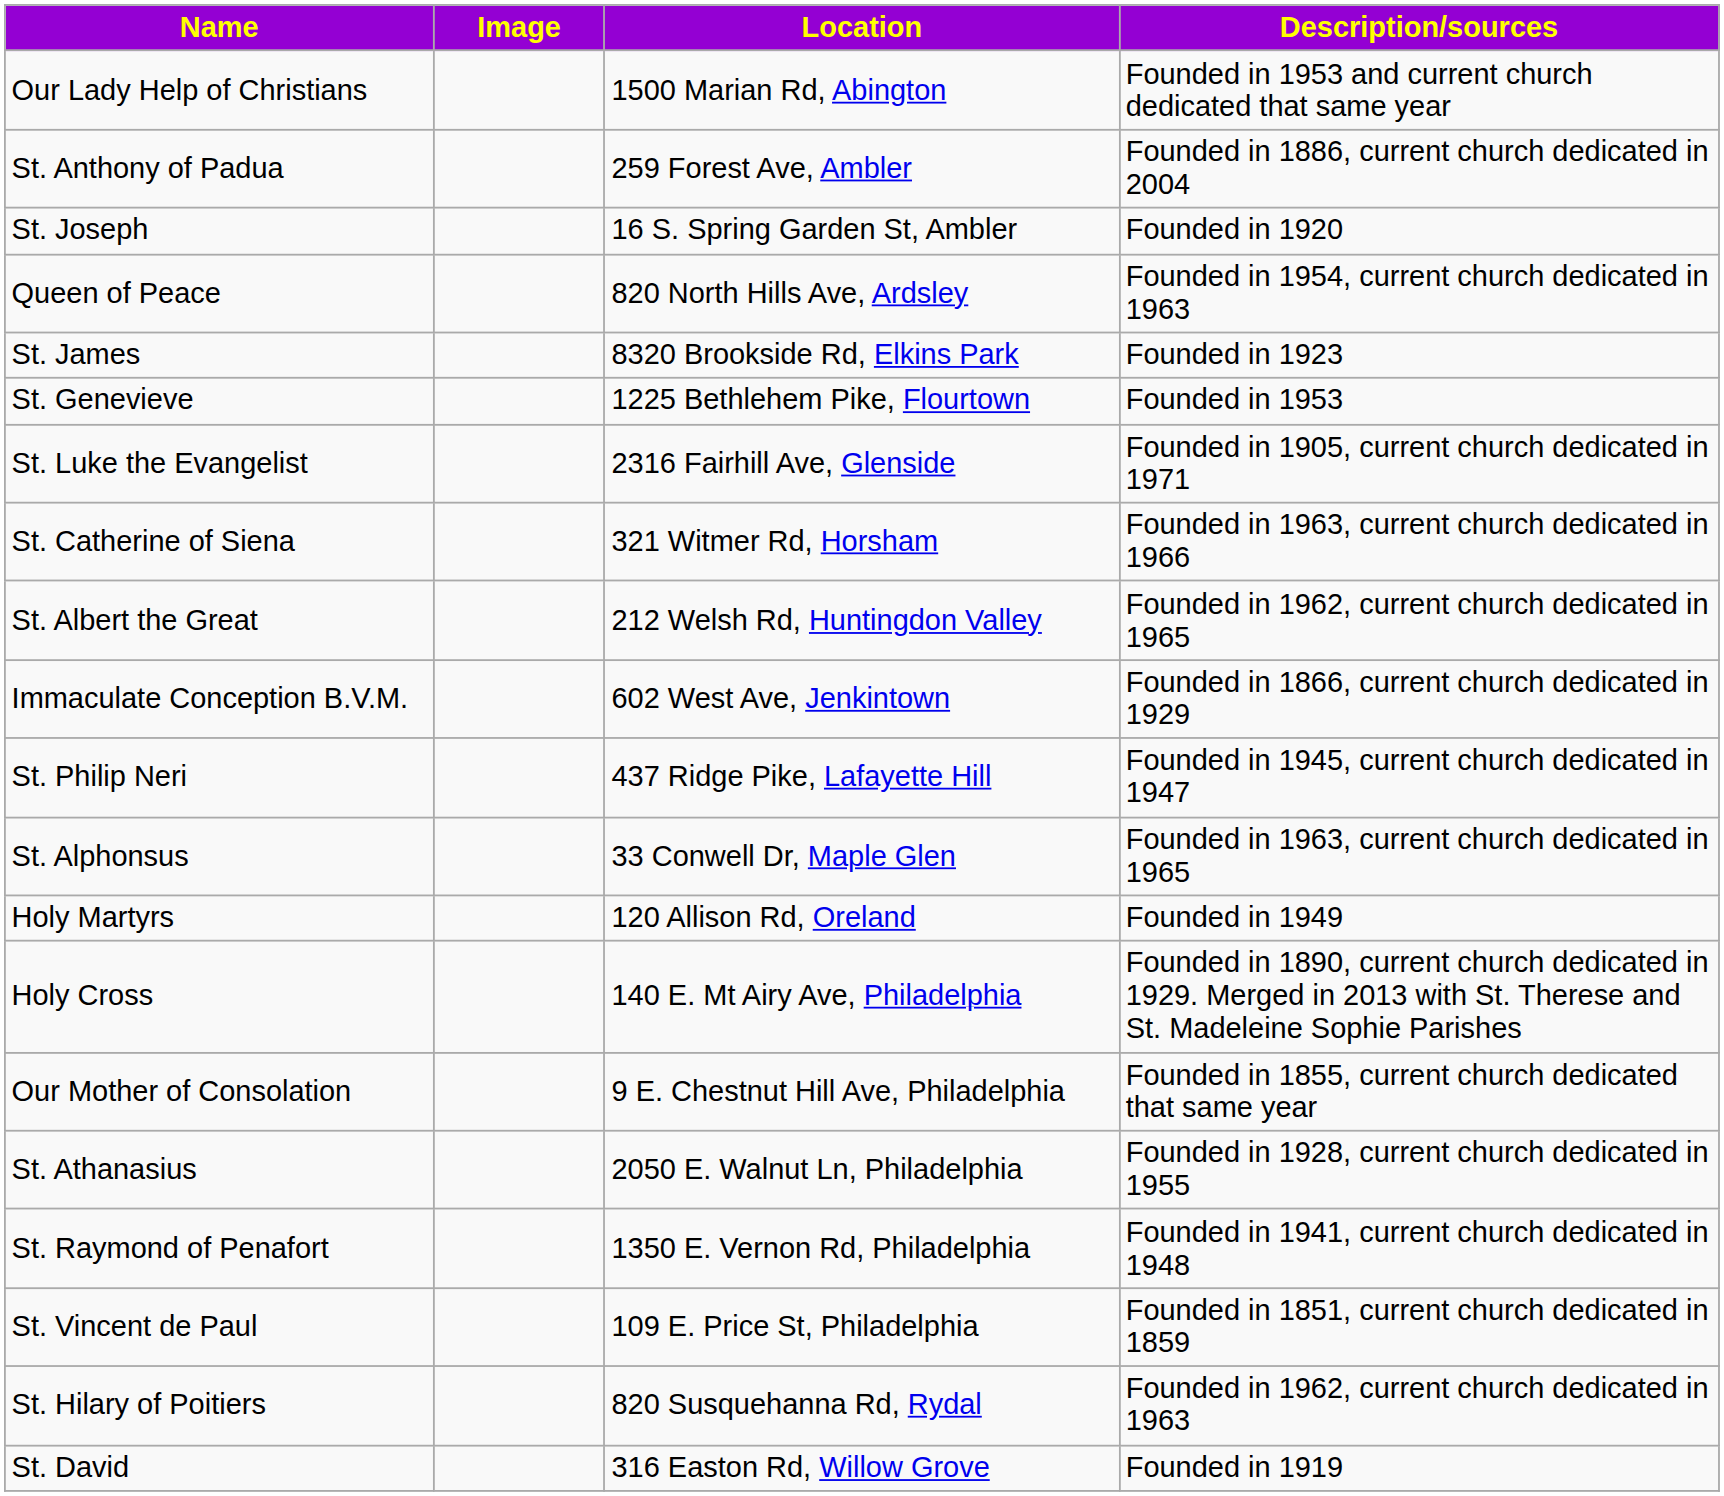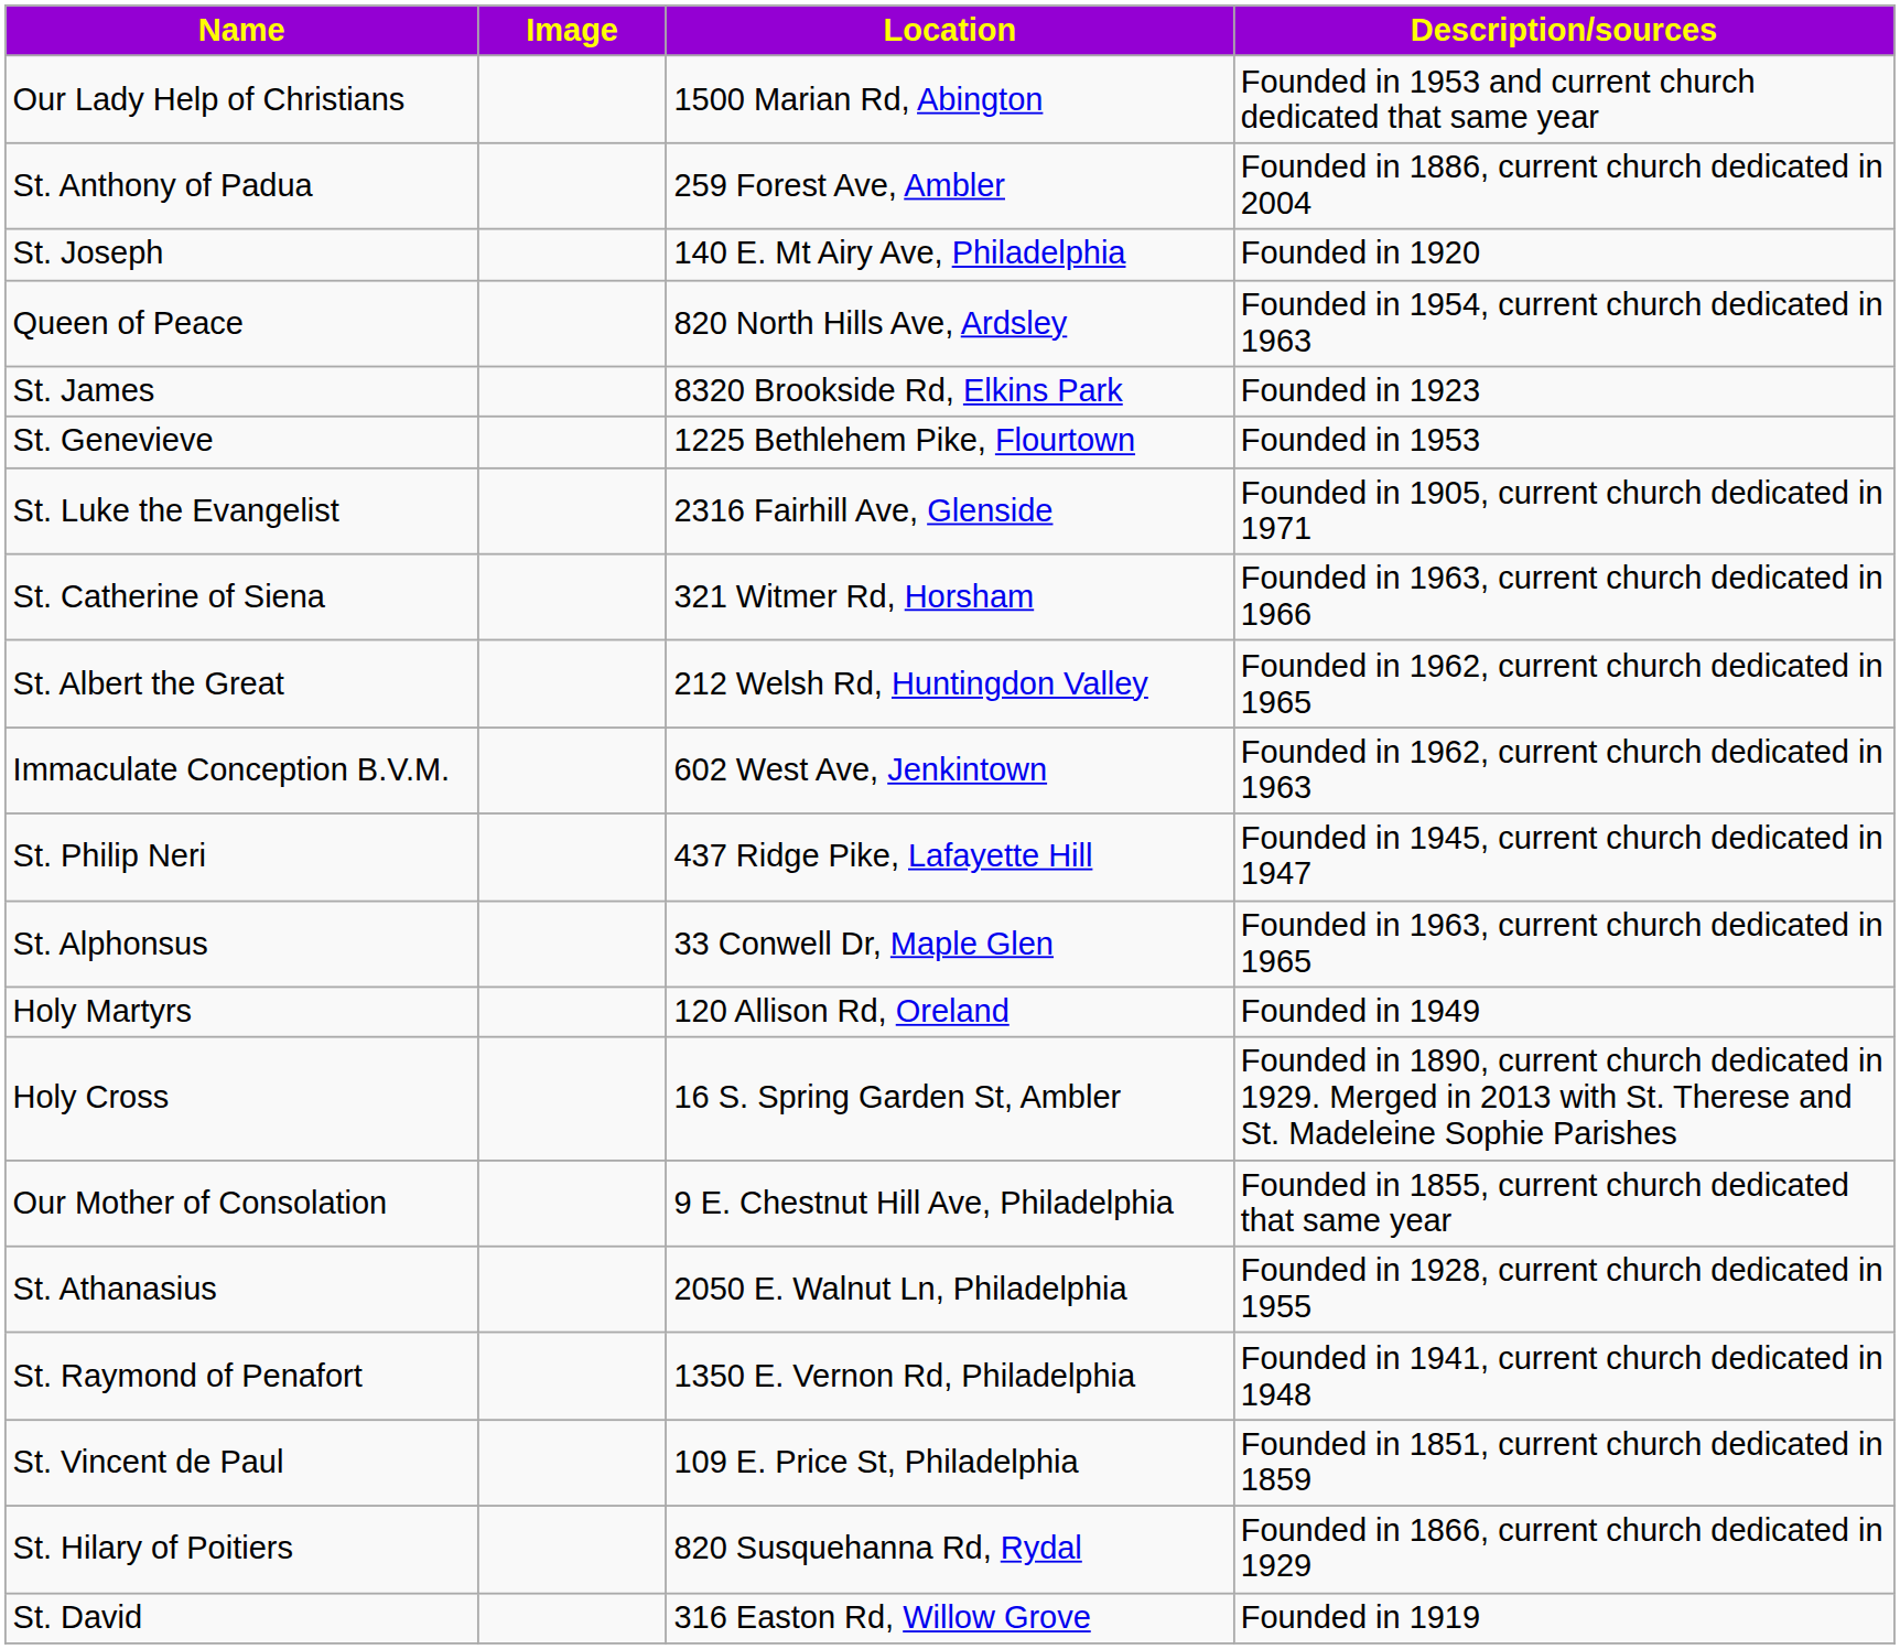St. Joseph | Location: 16 S. Spring Garden St, Ambler -> 140 E. Mt Airy Ave, Philadelphia
Immaculate Conception B.V.M. | Description/sources: Founded in 1866, current church dedicated in 1929 -> Founded in 1962, current church dedicated in 1963
Holy Cross | Location: 140 E. Mt Airy Ave, Philadelphia -> 16 S. Spring Garden St, Ambler
St. Hilary of Poitiers | Description/sources: Founded in 1962, current church dedicated in 1963 -> Founded in 1866, current church dedicated in 1929
